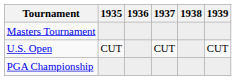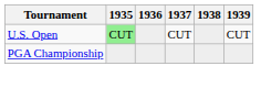- row: Masters Tournament
U.S. Open | 1935: no background -> lightgreen background
